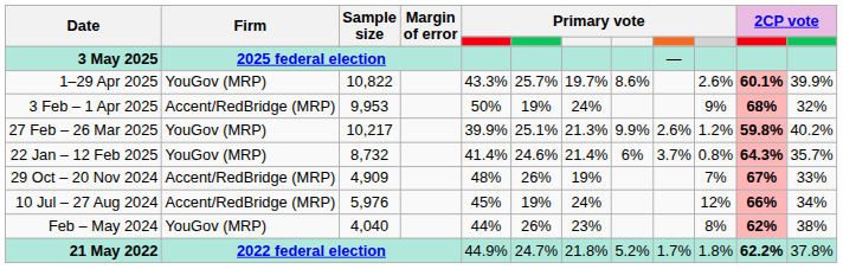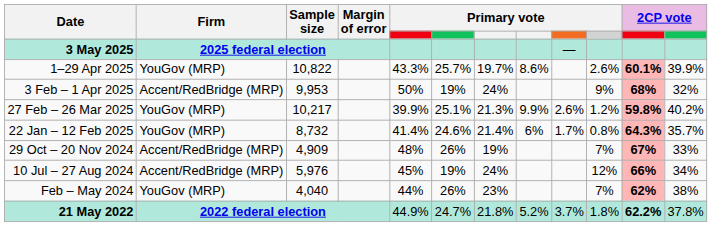22 Jan – 12 Feb 2025 | column 9: 3.7% -> 1.7%
Feb – May 2024 | column 10: 8% -> 7%
21 May 2022 | column 9: 1.7% -> 3.7%
